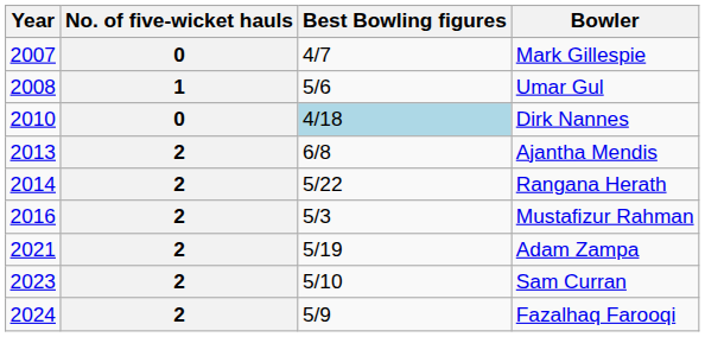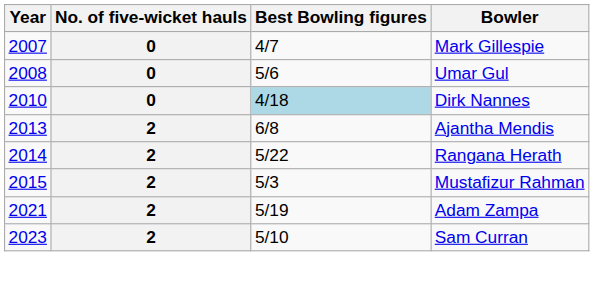Umar Gul | No. of five-wicket hauls: 1 -> 0
Mustafizur Rahman | Year: 2016 -> 2015
- row: 2024 | 2 | 5/9 | Fazalhaq Farooqi
